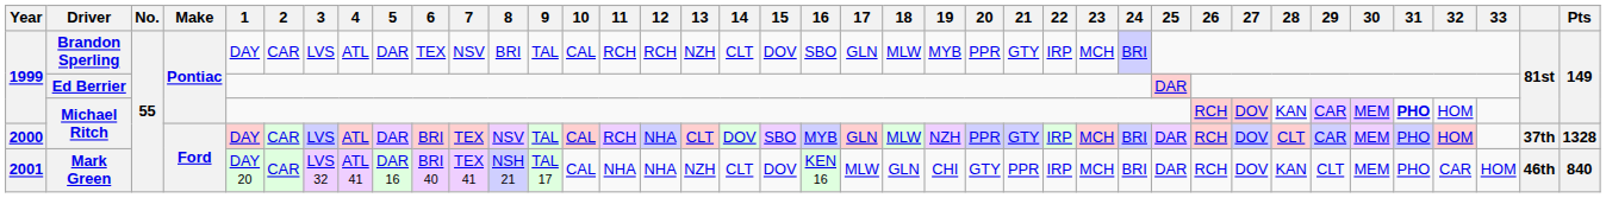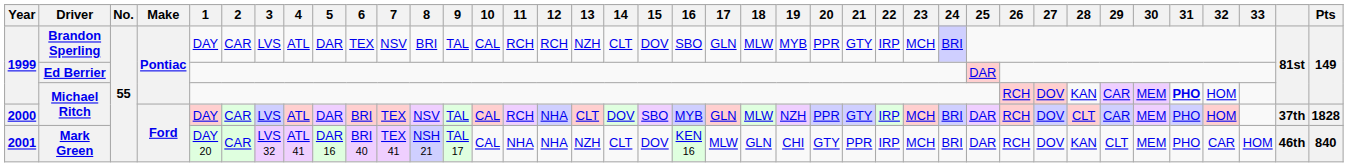2000 / Michael Ritch | Pts: 1328 -> 1828
